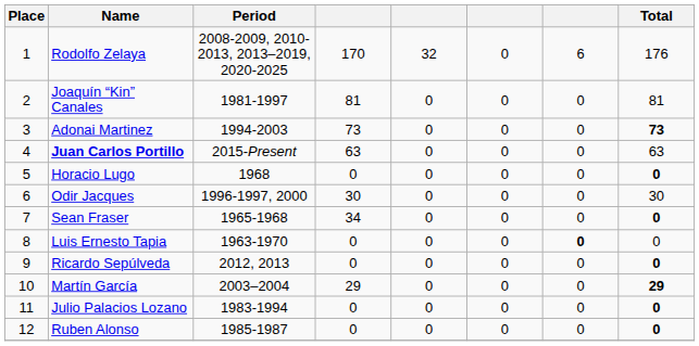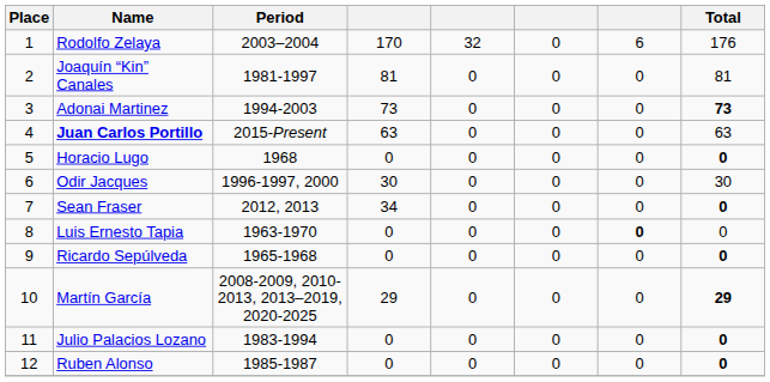Rodolfo Zelaya | Period: 2008-2009, 2010-2013, 2013–2019, 2020-2025 -> 2003–2004
Sean Fraser | Period: 1965-1968 -> 2012, 2013
Ricardo Sepúlveda | Period: 2012, 2013 -> 1965-1968
Martín García | Period: 2003–2004 -> 2008-2009, 2010-2013, 2013–2019, 2020-2025
